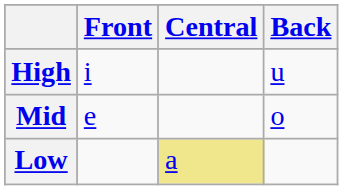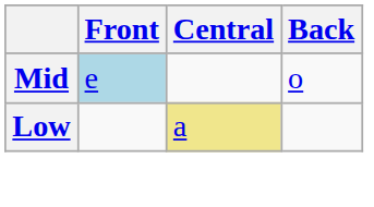- row: High | i | u
Mid | Front: no background -> lightblue background
